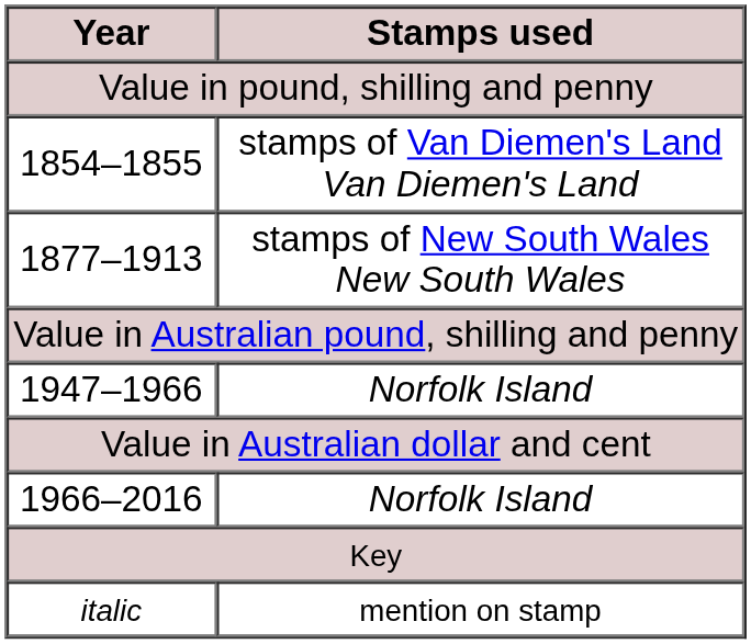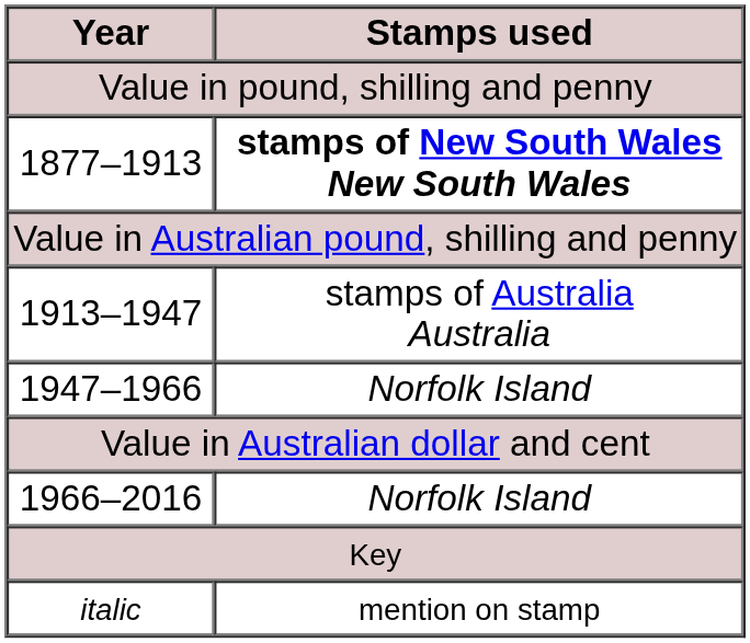- row: 1854–1855 | stamps of Van Diemen's Land Van Diemen's Land
1877–1913 | Stamps used: normal -> bold
+ row: 1913–1947 | stamps of Australia Australia
